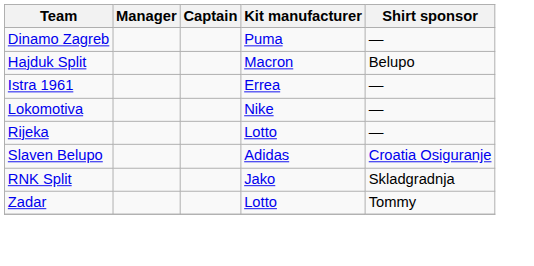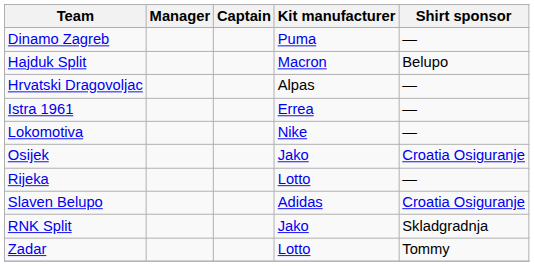+ row: Hrvatski Dragovoljac | Alpas | —
+ row: Osijek | Jako | Croatia Osiguranje
